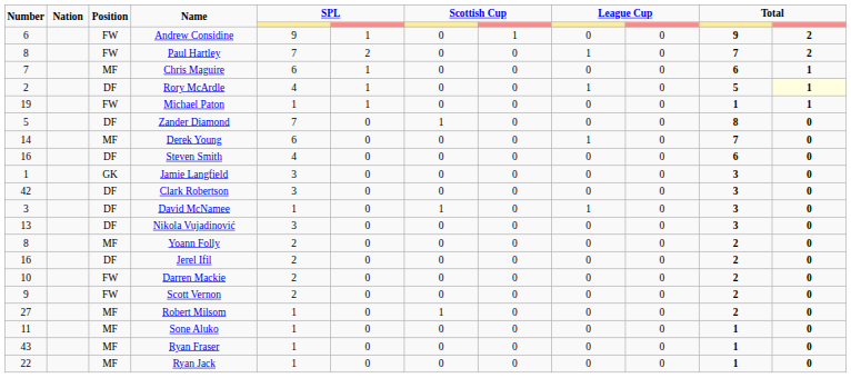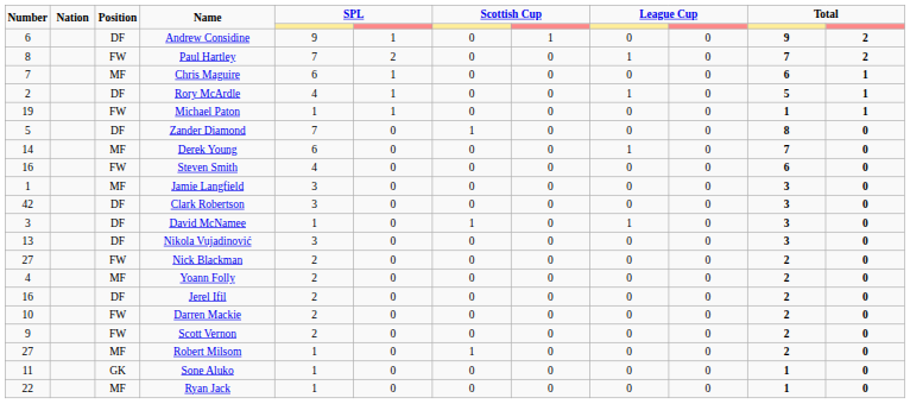Andrew Considine | Position: FW -> DF
Rory McArdle | column 12: lightyellow background -> no background
Steven Smith | Position: DF -> FW
Jamie Langfield | Position: GK -> MF
+ row: 27 | FW | Nick Blackman | 2 | 0 | 0 | 0 | 0 | 0 | 2 | 0
Yoann Folly | Number: 8 -> 4
Sone Aluko | Position: MF -> GK
- row: 43 | MF | Ryan Fraser | 1 | 0 | 0 | 0 | 0 | 0 | 1 | 0
